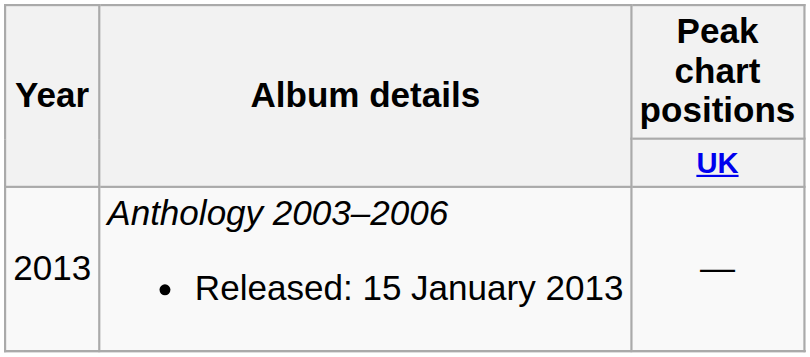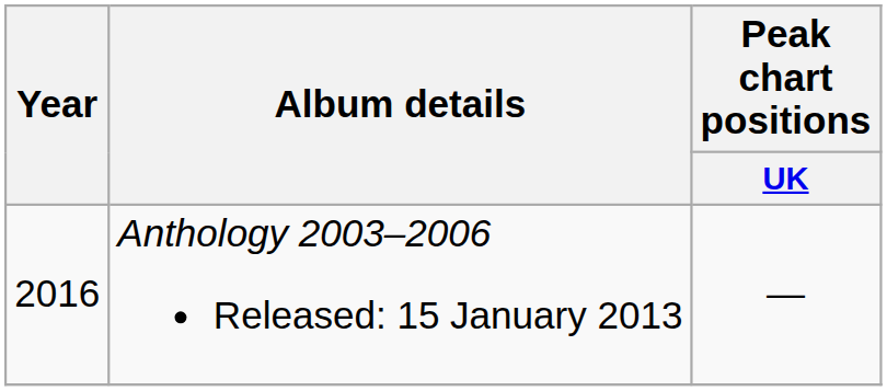Anthology 2003–2006 Released: 15 January 2013 | Year: 2013 -> 2016
